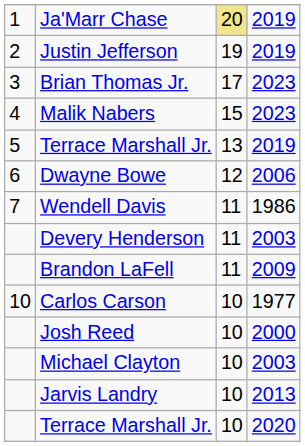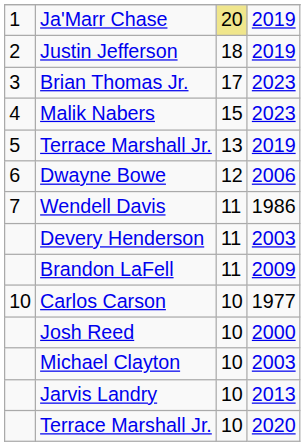Justin Jefferson | column 3: 19 -> 18
